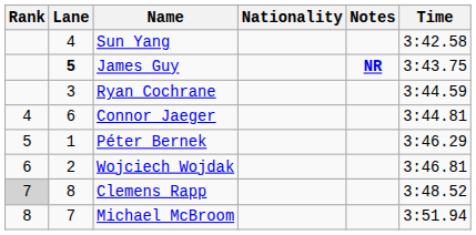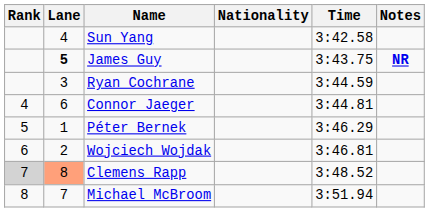columns swapped: Time <-> Notes
Clemens Rapp | Lane: no background -> lightsalmon background
